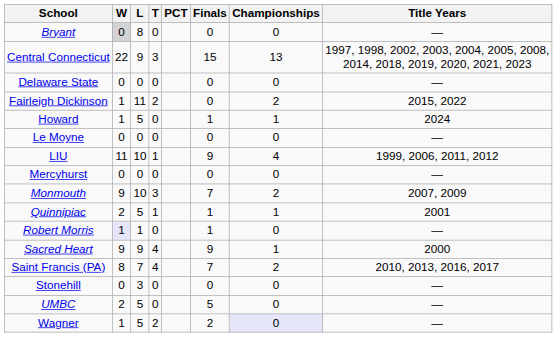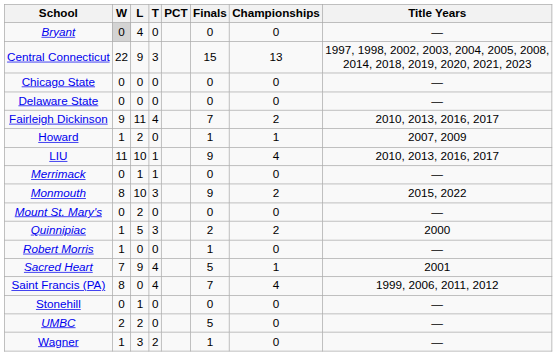Bryant | L: 8 -> 4
+ row: Chicago State | 0 | 0 | 0 | 0 | 0 | —
Fairleigh Dickinson | W: 1 -> 9
Fairleigh Dickinson | T: 2 -> 4
Fairleigh Dickinson | Finals: 0 -> 7
Fairleigh Dickinson | Title Years: 2015, 2022 -> 2010, 2013, 2016, 2017
Howard | L: 5 -> 2
Howard | Title Years: 2024 -> 2007, 2009
- row: Le Moyne | 0 | 0 | 0 | 0 | 0 | —
LIU | Title Years: 1999, 2006, 2011, 2012 -> 2010, 2013, 2016, 2017
- row: Mercyhurst | 0 | 0 | 0 | 0 | 0 | —
+ row: Merrimack | 0 | 1 | 1 | 0 | 0 | —
Monmouth | W: 9 -> 8
Monmouth | Finals: 7 -> 9
Monmouth | Title Years: 2007, 2009 -> 2015, 2022
+ row: Mount St. Mary's | 0 | 2 | 0 | 0 | 0 | —
Quinnipiac | W: 2 -> 1
Quinnipiac | T: 1 -> 3
Quinnipiac | Finals: 1 -> 2
Quinnipiac | Championships: 1 -> 2
Quinnipiac | Title Years: 2001 -> 2000
Robert Morris | W: lavender background -> no background
Robert Morris | L: 1 -> 0
Sacred Heart | W: 9 -> 7
Sacred Heart | Finals: 9 -> 5
Sacred Heart | Title Years: 2000 -> 2001
Saint Francis (PA) | L: 7 -> 0
Saint Francis (PA) | Championships: 2 -> 4
Saint Francis (PA) | Title Years: 2010, 2013, 2016, 2017 -> 1999, 2006, 2011, 2012
Stonehill | L: 3 -> 1
UMBC | L: 5 -> 2
Wagner | L: 5 -> 3
Wagner | Finals: 2 -> 1
Wagner | Championships: lavender background -> no background
